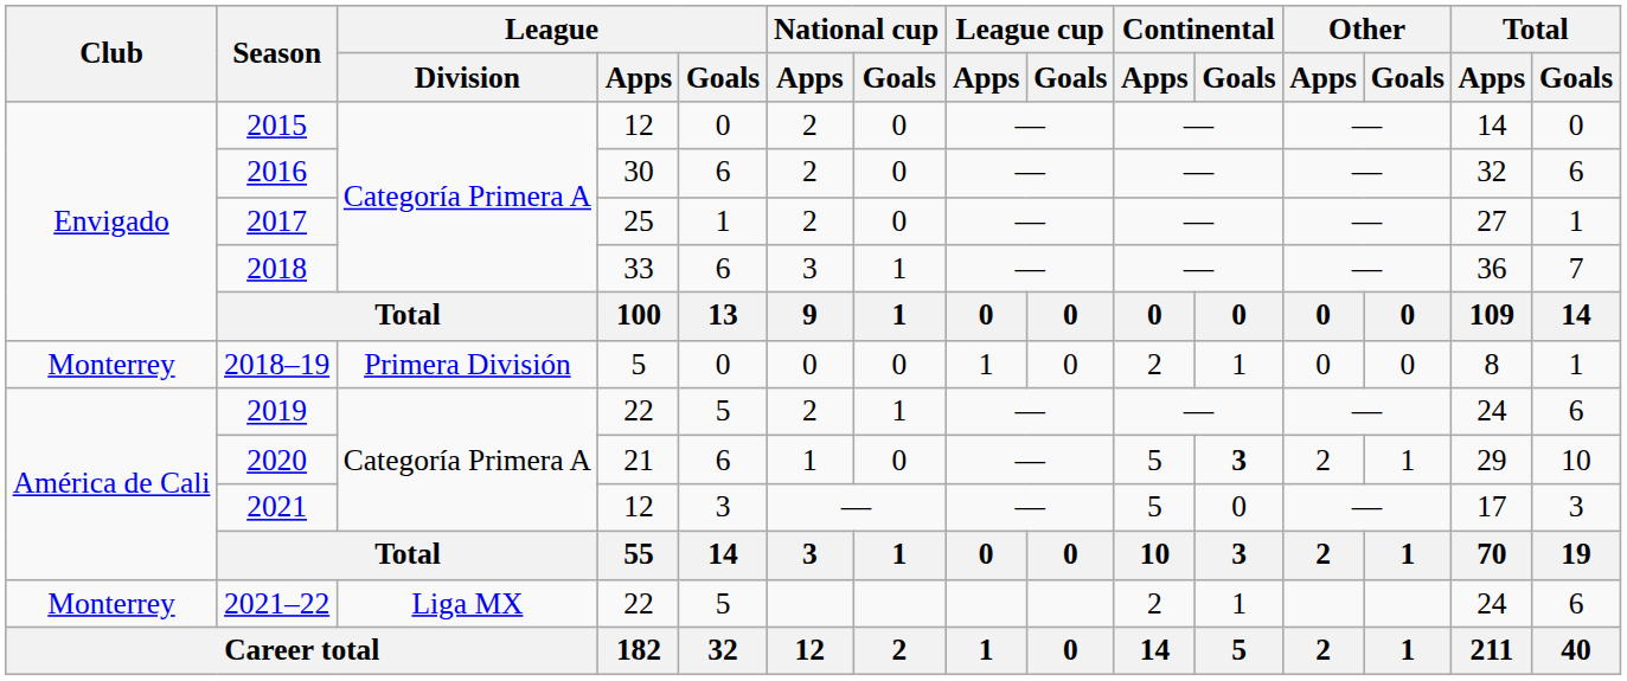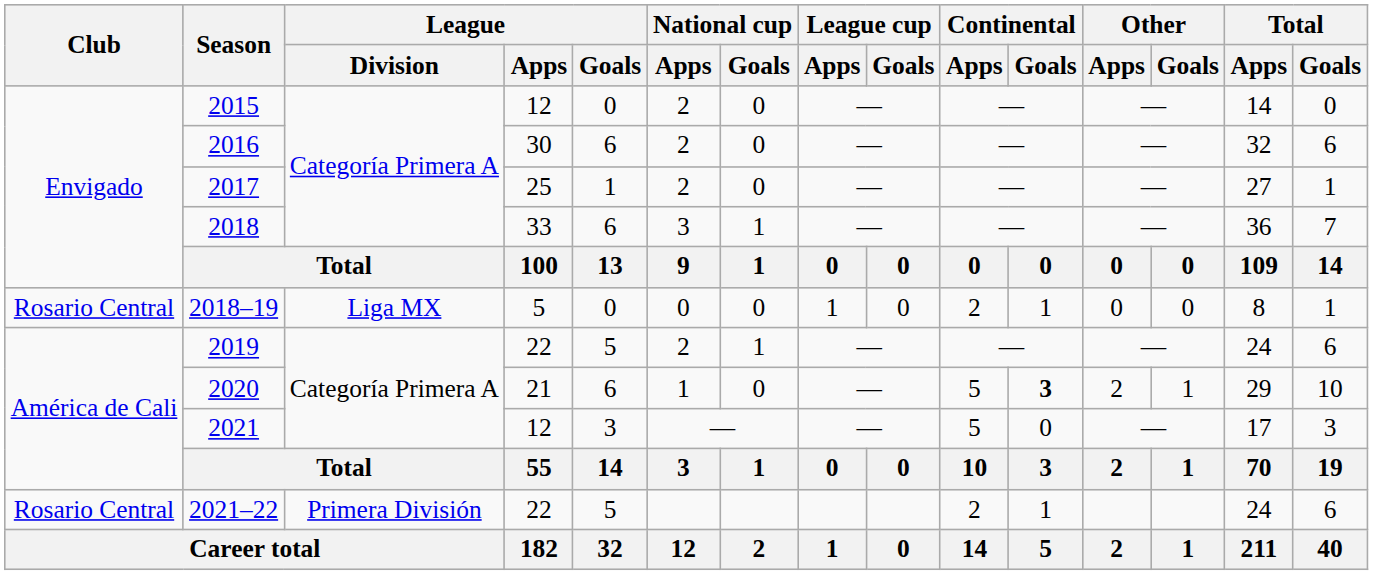2018–19 | Club: Monterrey -> Rosario Central
2018–19 | League / Division: Primera División -> Liga MX
2021–22 | Club: Monterrey -> Rosario Central
2021–22 | League / Division: Liga MX -> Primera División
